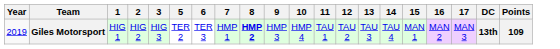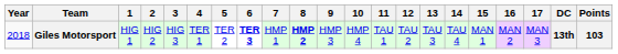+ column: 4 | TER 1
Giles Motorsport | Year: 2019 -> 2018
Giles Motorsport | 6: normal -> bold
Giles Motorsport | Points: 109 -> 103
